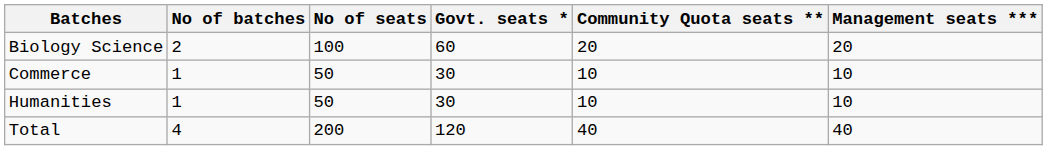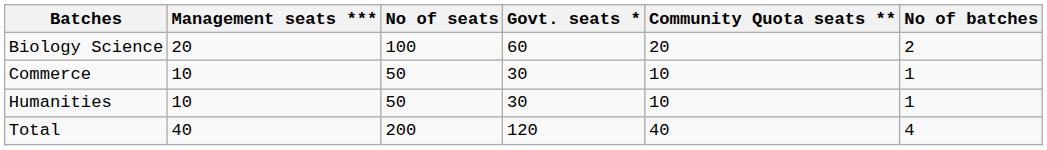columns swapped: No of batches <-> Management seats ***
